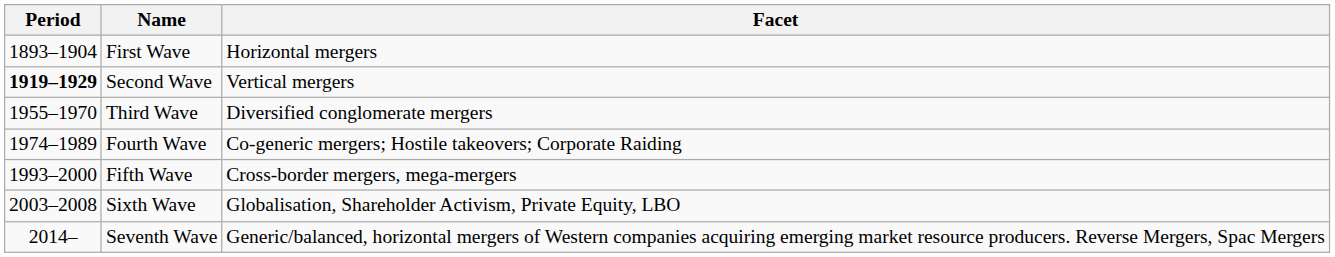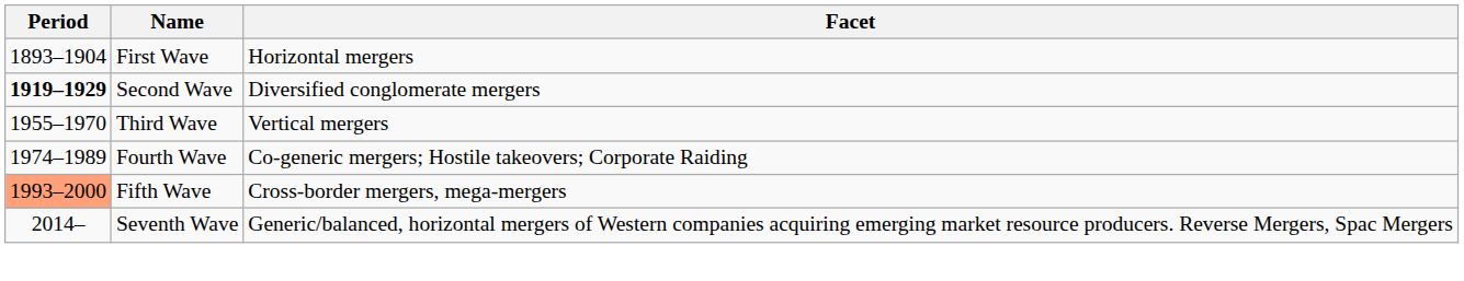Second Wave | Facet: Vertical mergers -> Diversified conglomerate mergers
Third Wave | Facet: Diversified conglomerate mergers -> Vertical mergers
Fifth Wave | Period: no background -> lightsalmon background
- row: 2003–2008 | Sixth Wave | Globalisation, Shareholder Activism, Private Equity, LBO
